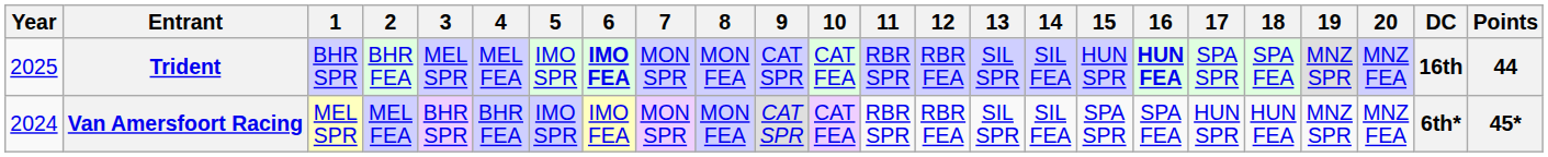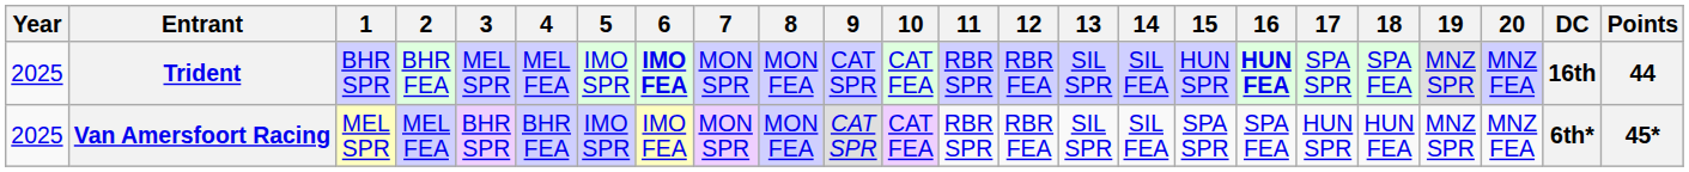Van Amersfoort Racing | Year: 2024 -> 2025
